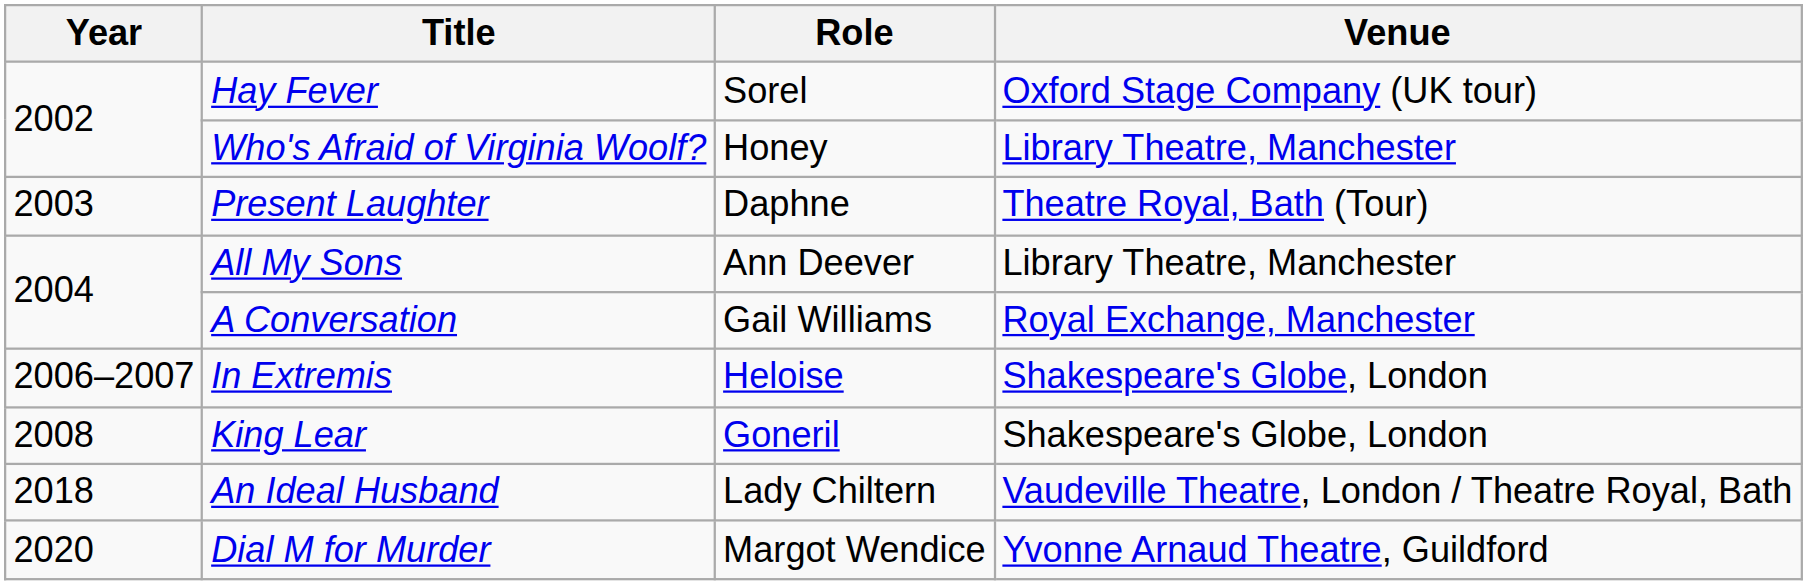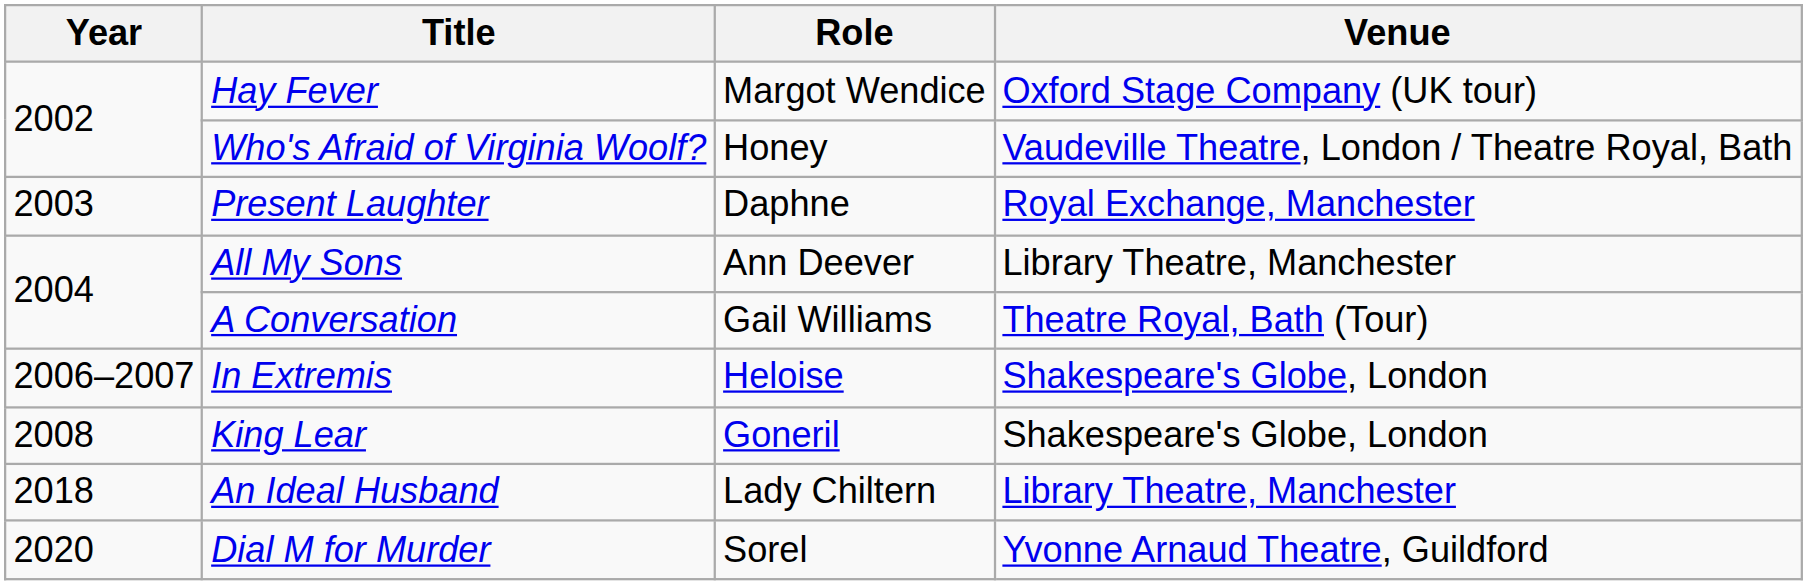Hay Fever | Role: Sorel -> Margot Wendice
Who's Afraid of Virginia Woolf? | Venue: Library Theatre, Manchester -> Vaudeville Theatre, London / Theatre Royal, Bath
Present Laughter | Venue: Theatre Royal, Bath (Tour) -> Royal Exchange, Manchester
A Conversation | Venue: Royal Exchange, Manchester -> Theatre Royal, Bath (Tour)
An Ideal Husband | Venue: Vaudeville Theatre, London / Theatre Royal, Bath -> Library Theatre, Manchester
Dial M for Murder | Role: Margot Wendice -> Sorel
